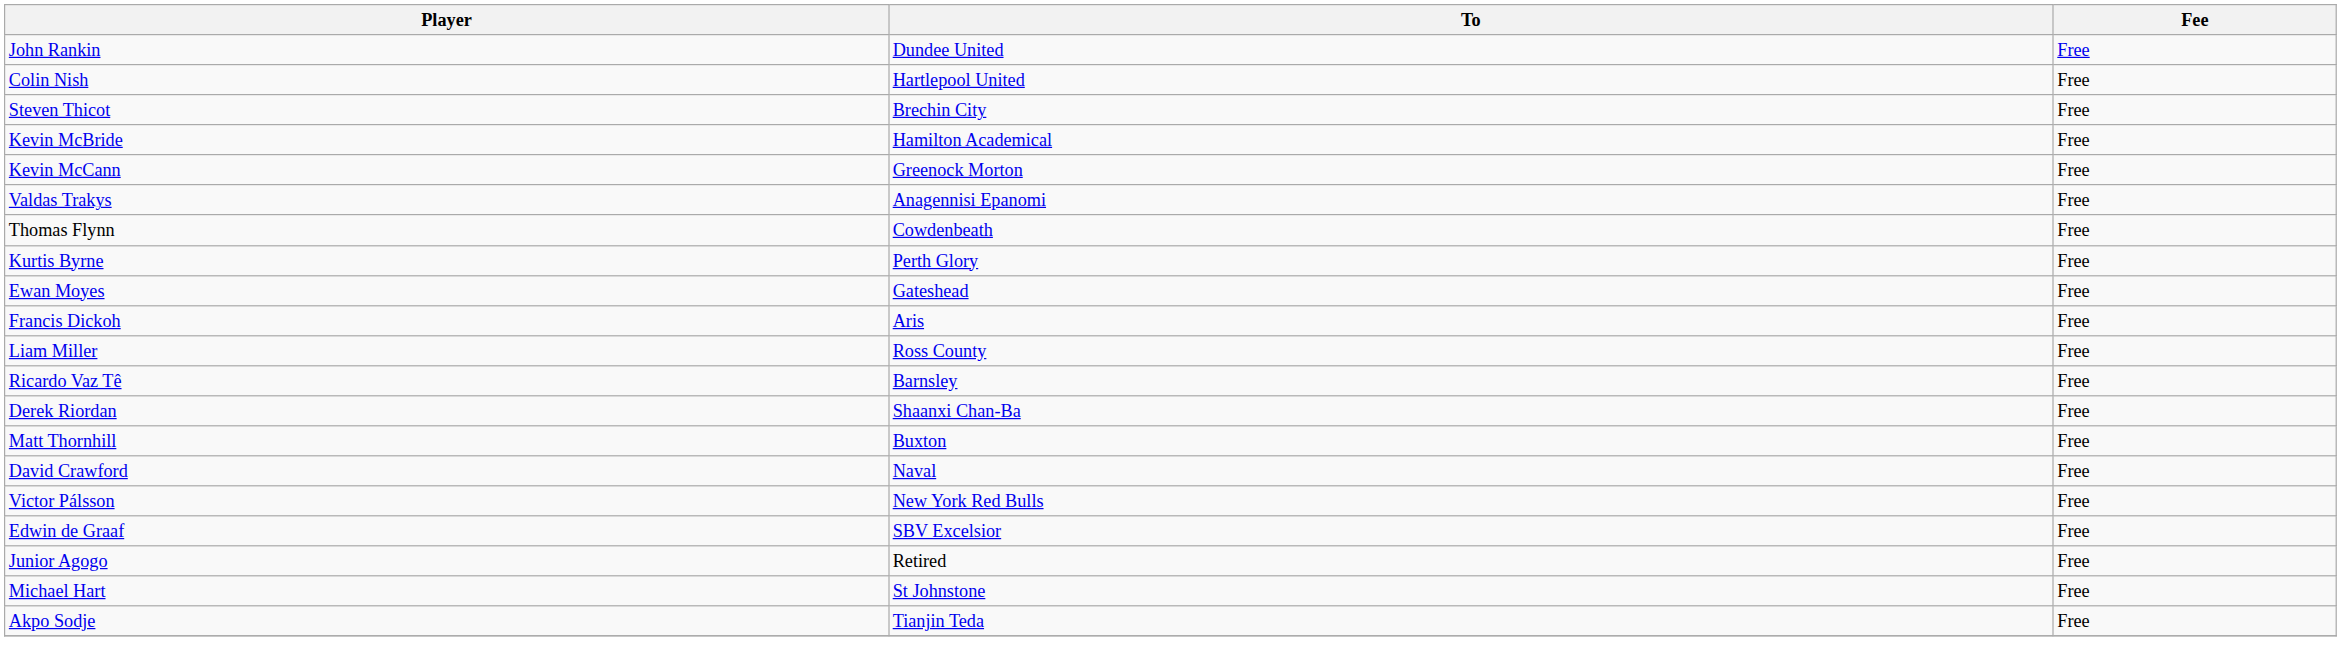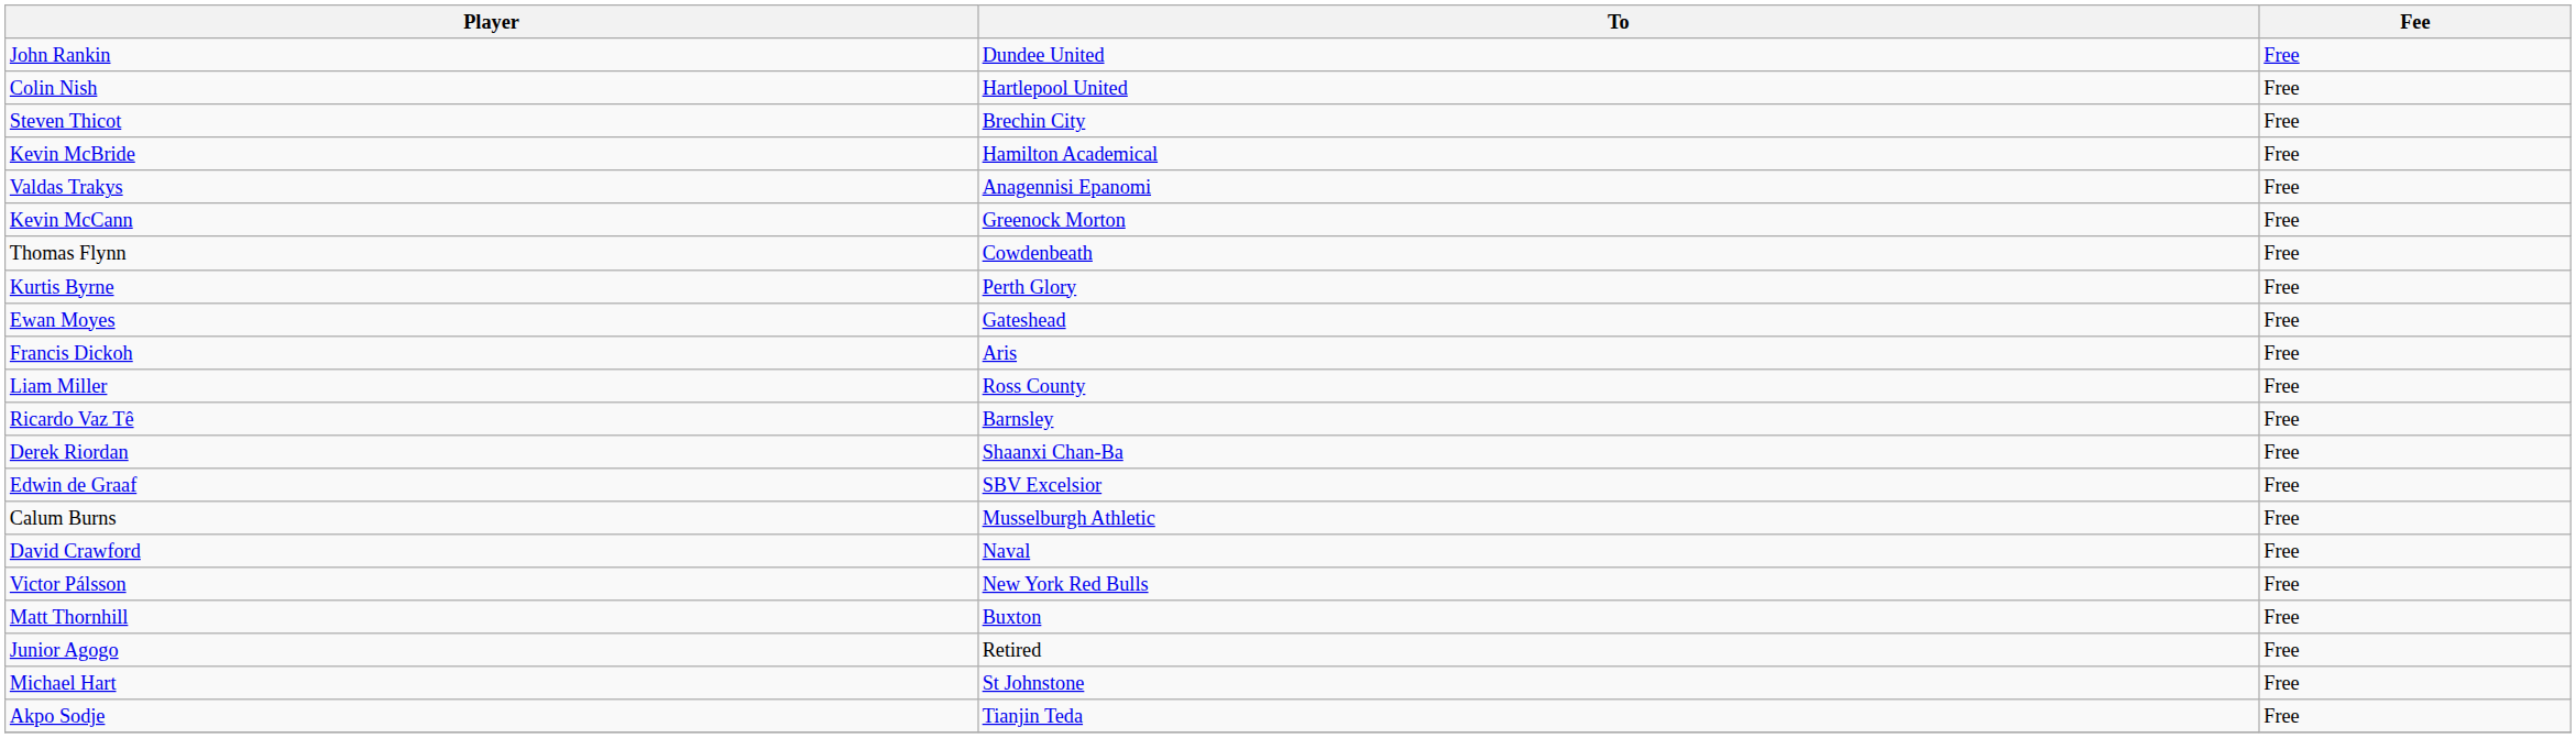rows swapped: Kevin McCann <-> Valdas Trakys
rows swapped: Edwin de Graaf <-> Matt Thornhill
+ row: Calum Burns | Musselburgh Athletic | Free
